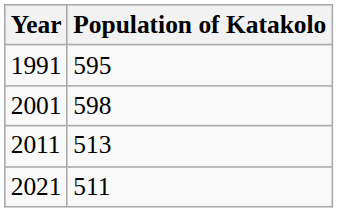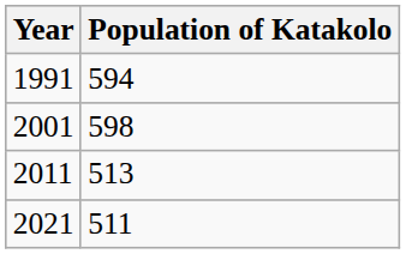1991 | Population of Katakolo: 595 -> 594
